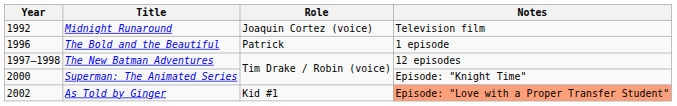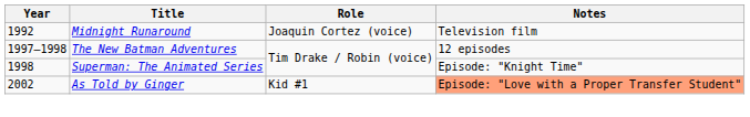- row: 1996 | The Bold and the Beautiful | Patrick | 1 episode
Superman: The Animated Series | Year: 2000 -> 1998
